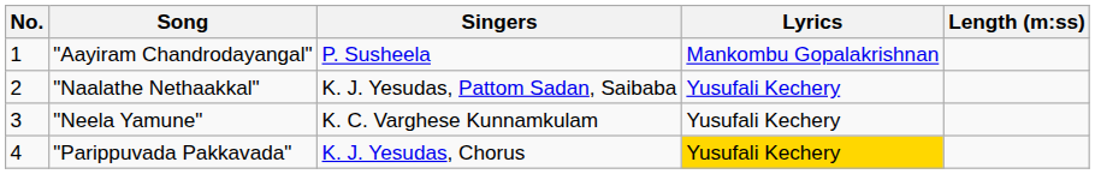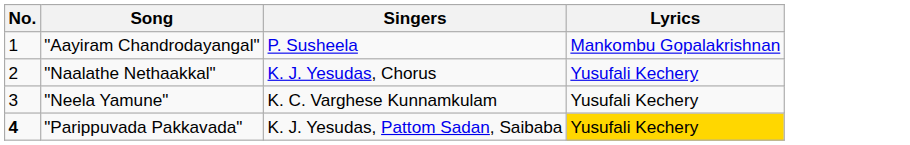- column: Length (m:ss)
"Naalathe Nethaakkal" | Singers: K. J. Yesudas, Pattom Sadan, Saibaba -> K. J. Yesudas, Chorus
"Parippuvada Pakkavada" | No.: normal -> bold
"Parippuvada Pakkavada" | Singers: K. J. Yesudas, Chorus -> K. J. Yesudas, Pattom Sadan, Saibaba
